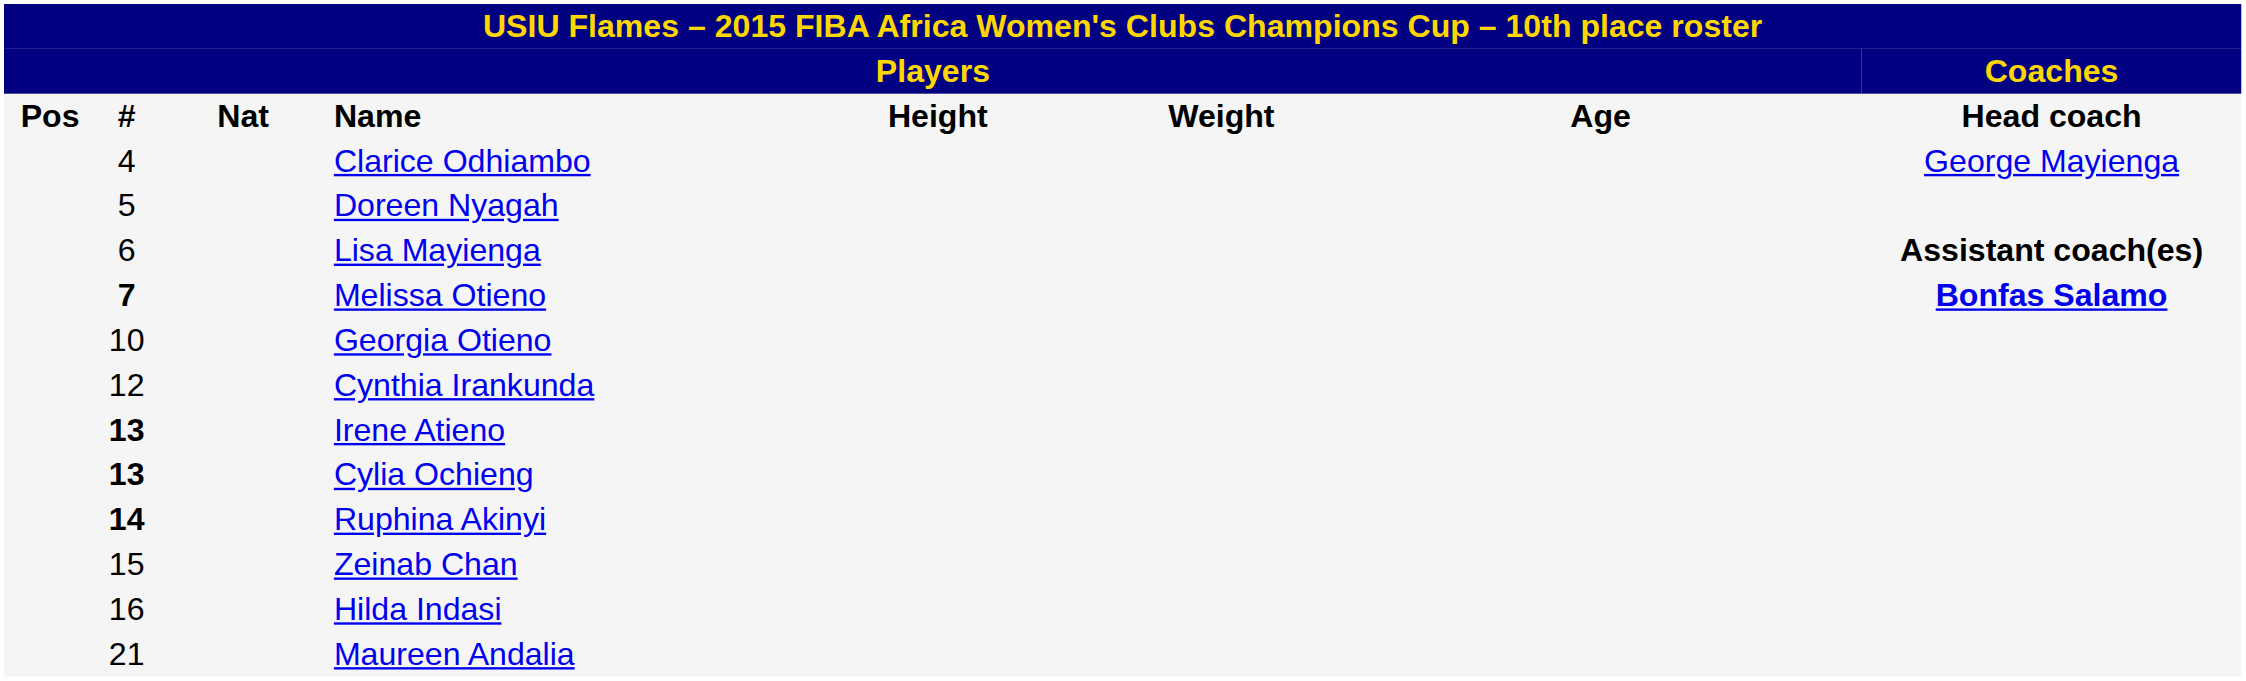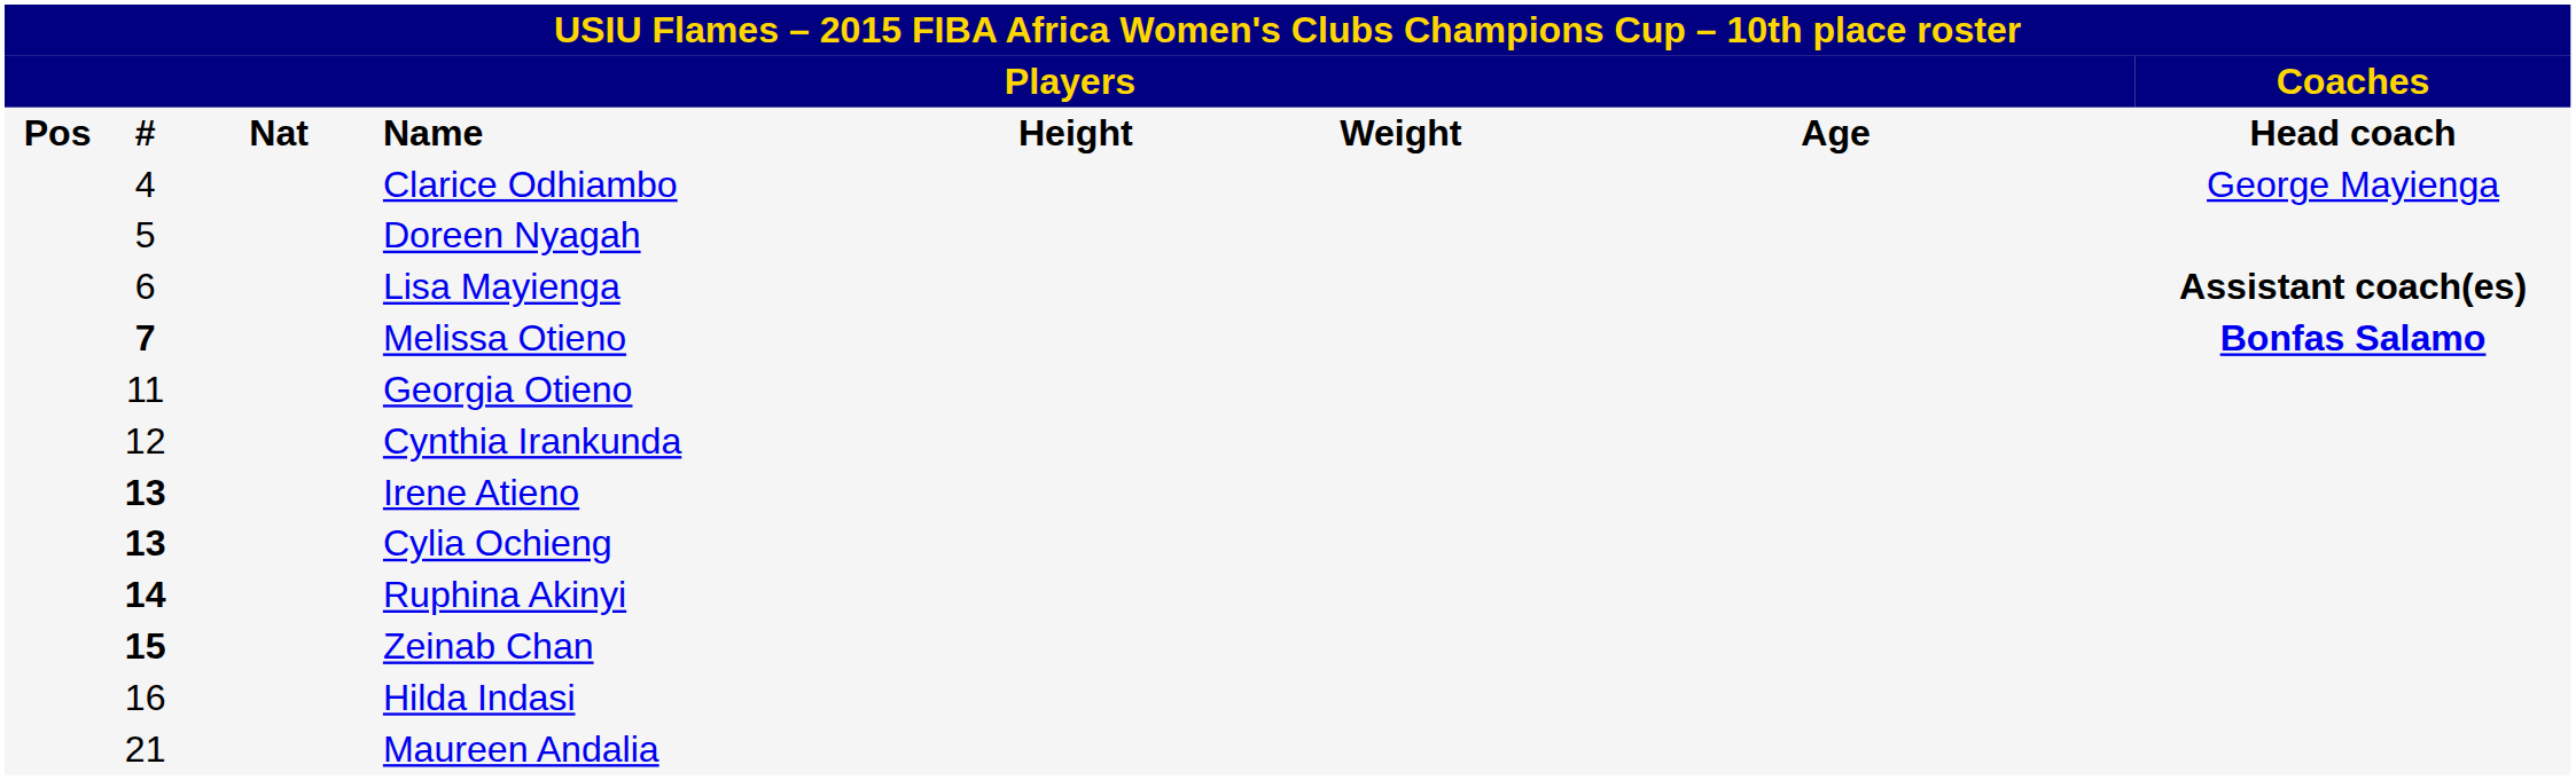Georgia Otieno | column 2: 10 -> 11
Zeinab Chan | column 2: normal -> bold
